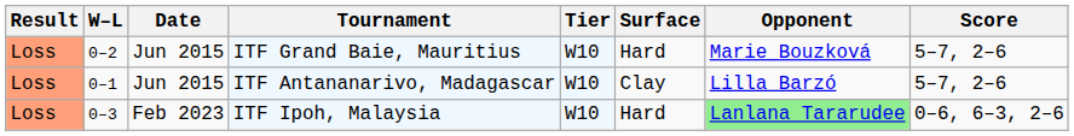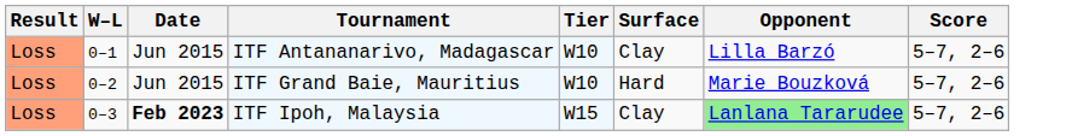rows swapped: ITF Antananarivo, Madagascar <-> ITF Grand Baie, Mauritius
ITF Ipoh, Malaysia | Date: normal -> bold
ITF Ipoh, Malaysia | Tier: W10 -> W15
ITF Ipoh, Malaysia | Surface: Hard -> Clay
ITF Ipoh, Malaysia | Score: 0–6, 6–3, 2–6 -> 5–7, 2–6
